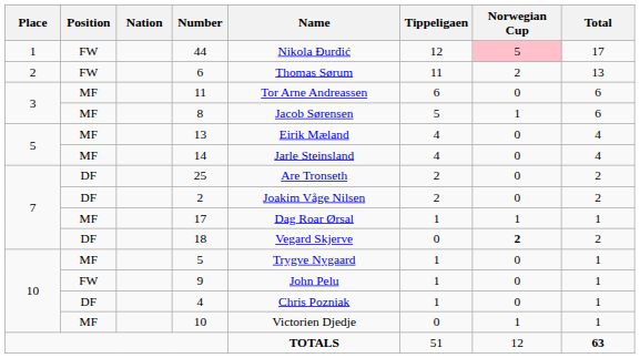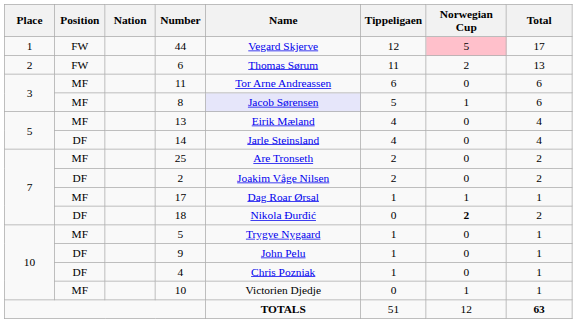44 | Name: Nikola Đurđić -> Vegard Skjerve
8 | Name: no background -> lavender background
14 | Position: MF -> DF
25 | Position: DF -> MF
18 | Name: Vegard Skjerve -> Nikola Đurđić
9 | Position: FW -> DF
